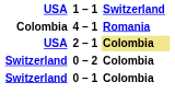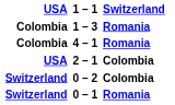+ row: Colombia | 1 – 3 | Romania
2 – 1 | Switzerland: khaki background -> no background
0 – 1 | Switzerland: Colombia -> Romania
